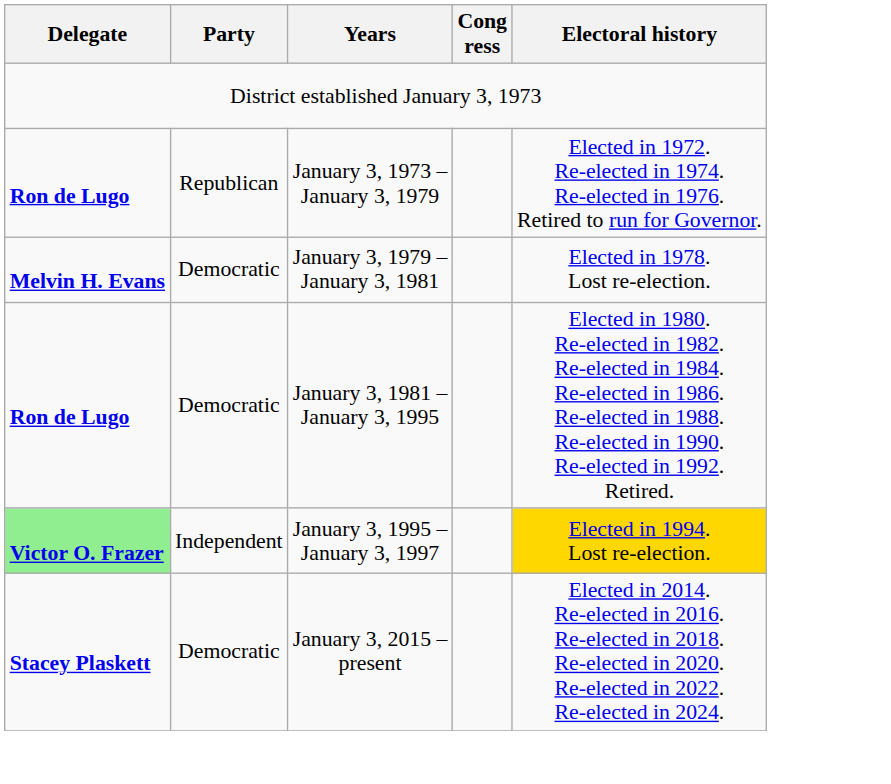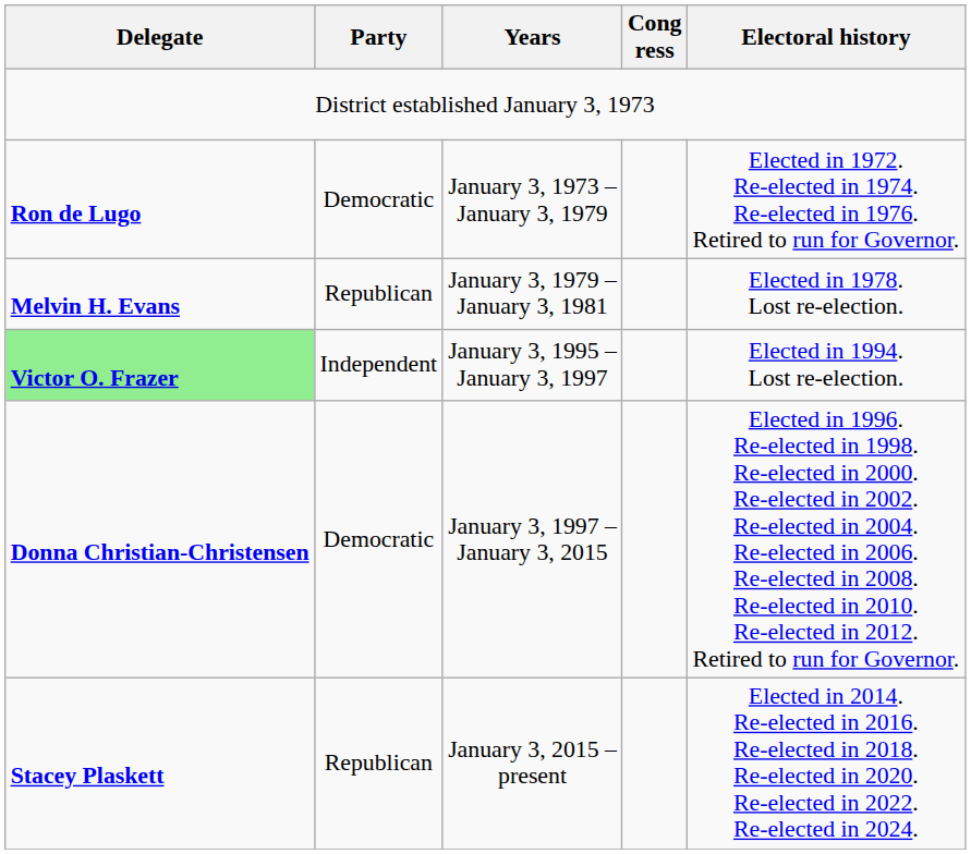January 3, 1973 – January 3, 1979 | Party: Republican -> Democratic
January 3, 1979 – January 3, 1981 | Party: Democratic -> Republican
- row: Ron de Lugo | Democratic | January 3, 1981 – January 3, 1995 | Elected in 1980. Re-elected in 1982. Re-elected in 1984. Re-elected in 1986. Re-elected in 1988. Re-elected in 1990. Re-elected in 1992. Retired.
January 3, 1995 – January 3, 1997 | Electoral history: gold background -> no background
+ row: Donna Christian-Christensen | Democratic | January 3, 1997 – January 3, 2015 | Elected in 1996. Re-elected in 1998. Re-elected in 2000. Re-elected in 2002. Re-elected in 2004. Re-elected in 2006. Re-elected in 2008. Re-elected in 2010. Re-elected in 2012. Retired to run for Governor.
January 3, 2015 – present | Party: Democratic -> Republican
